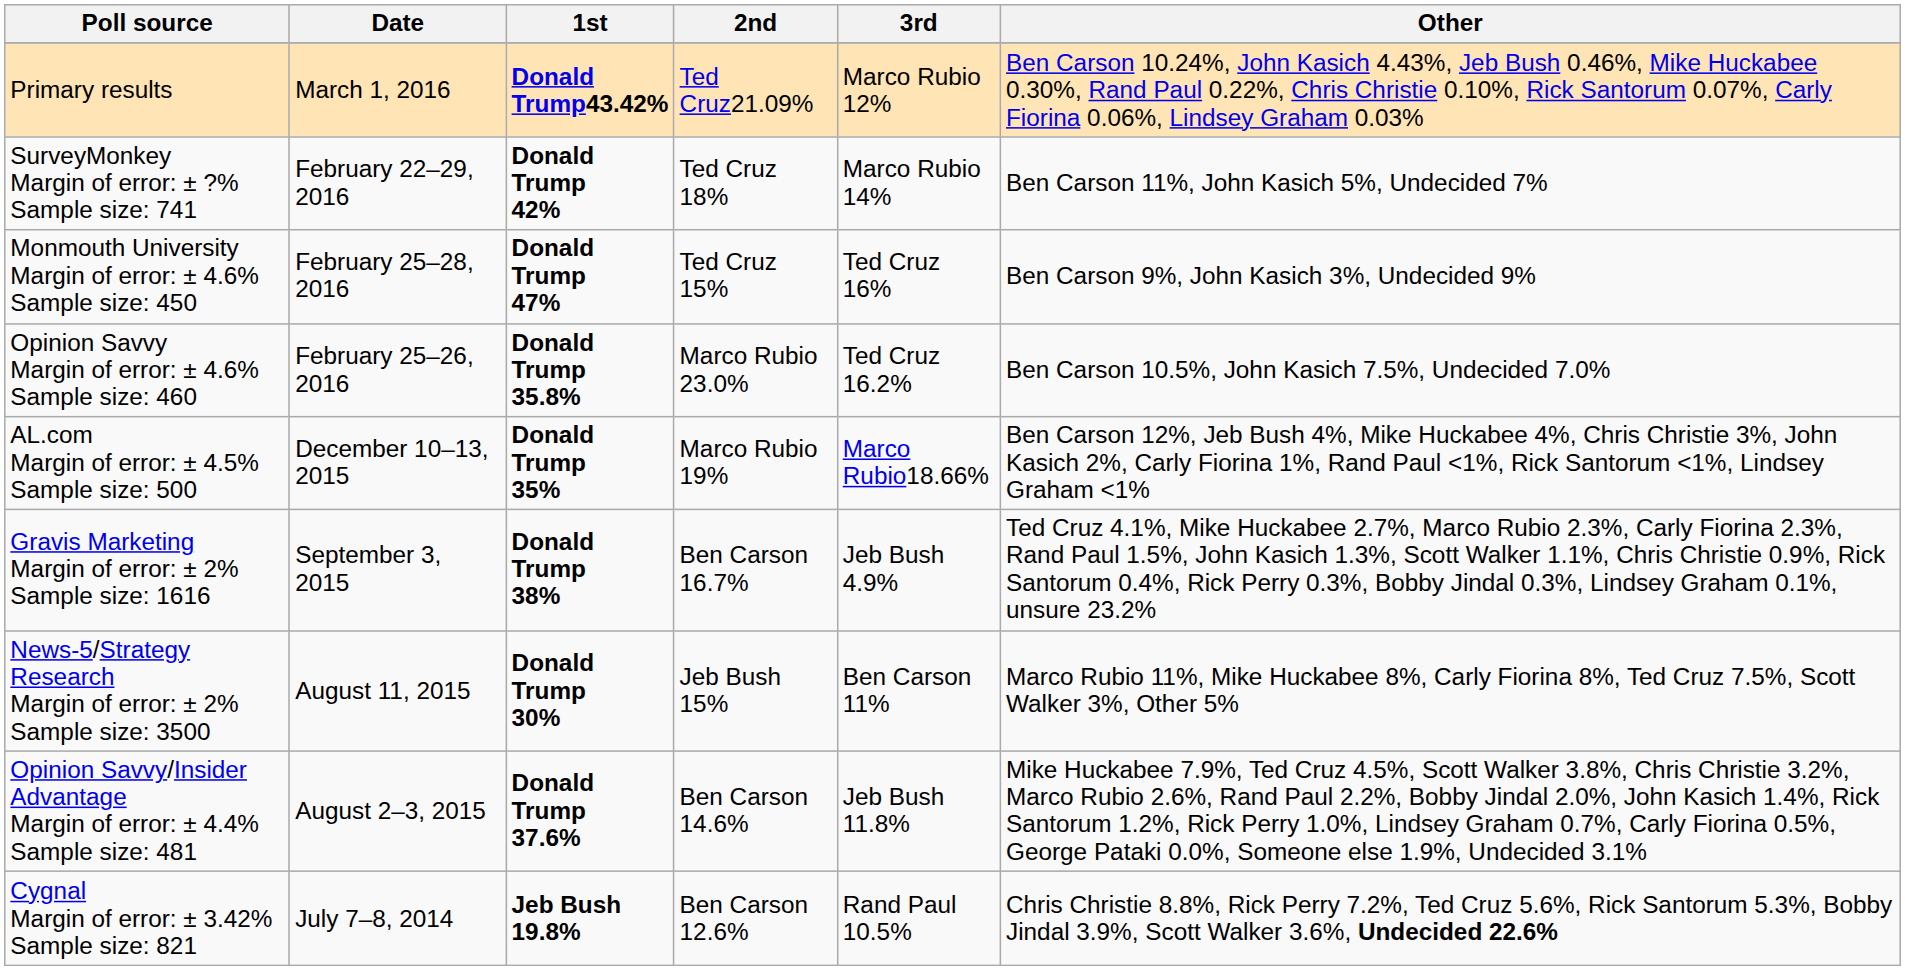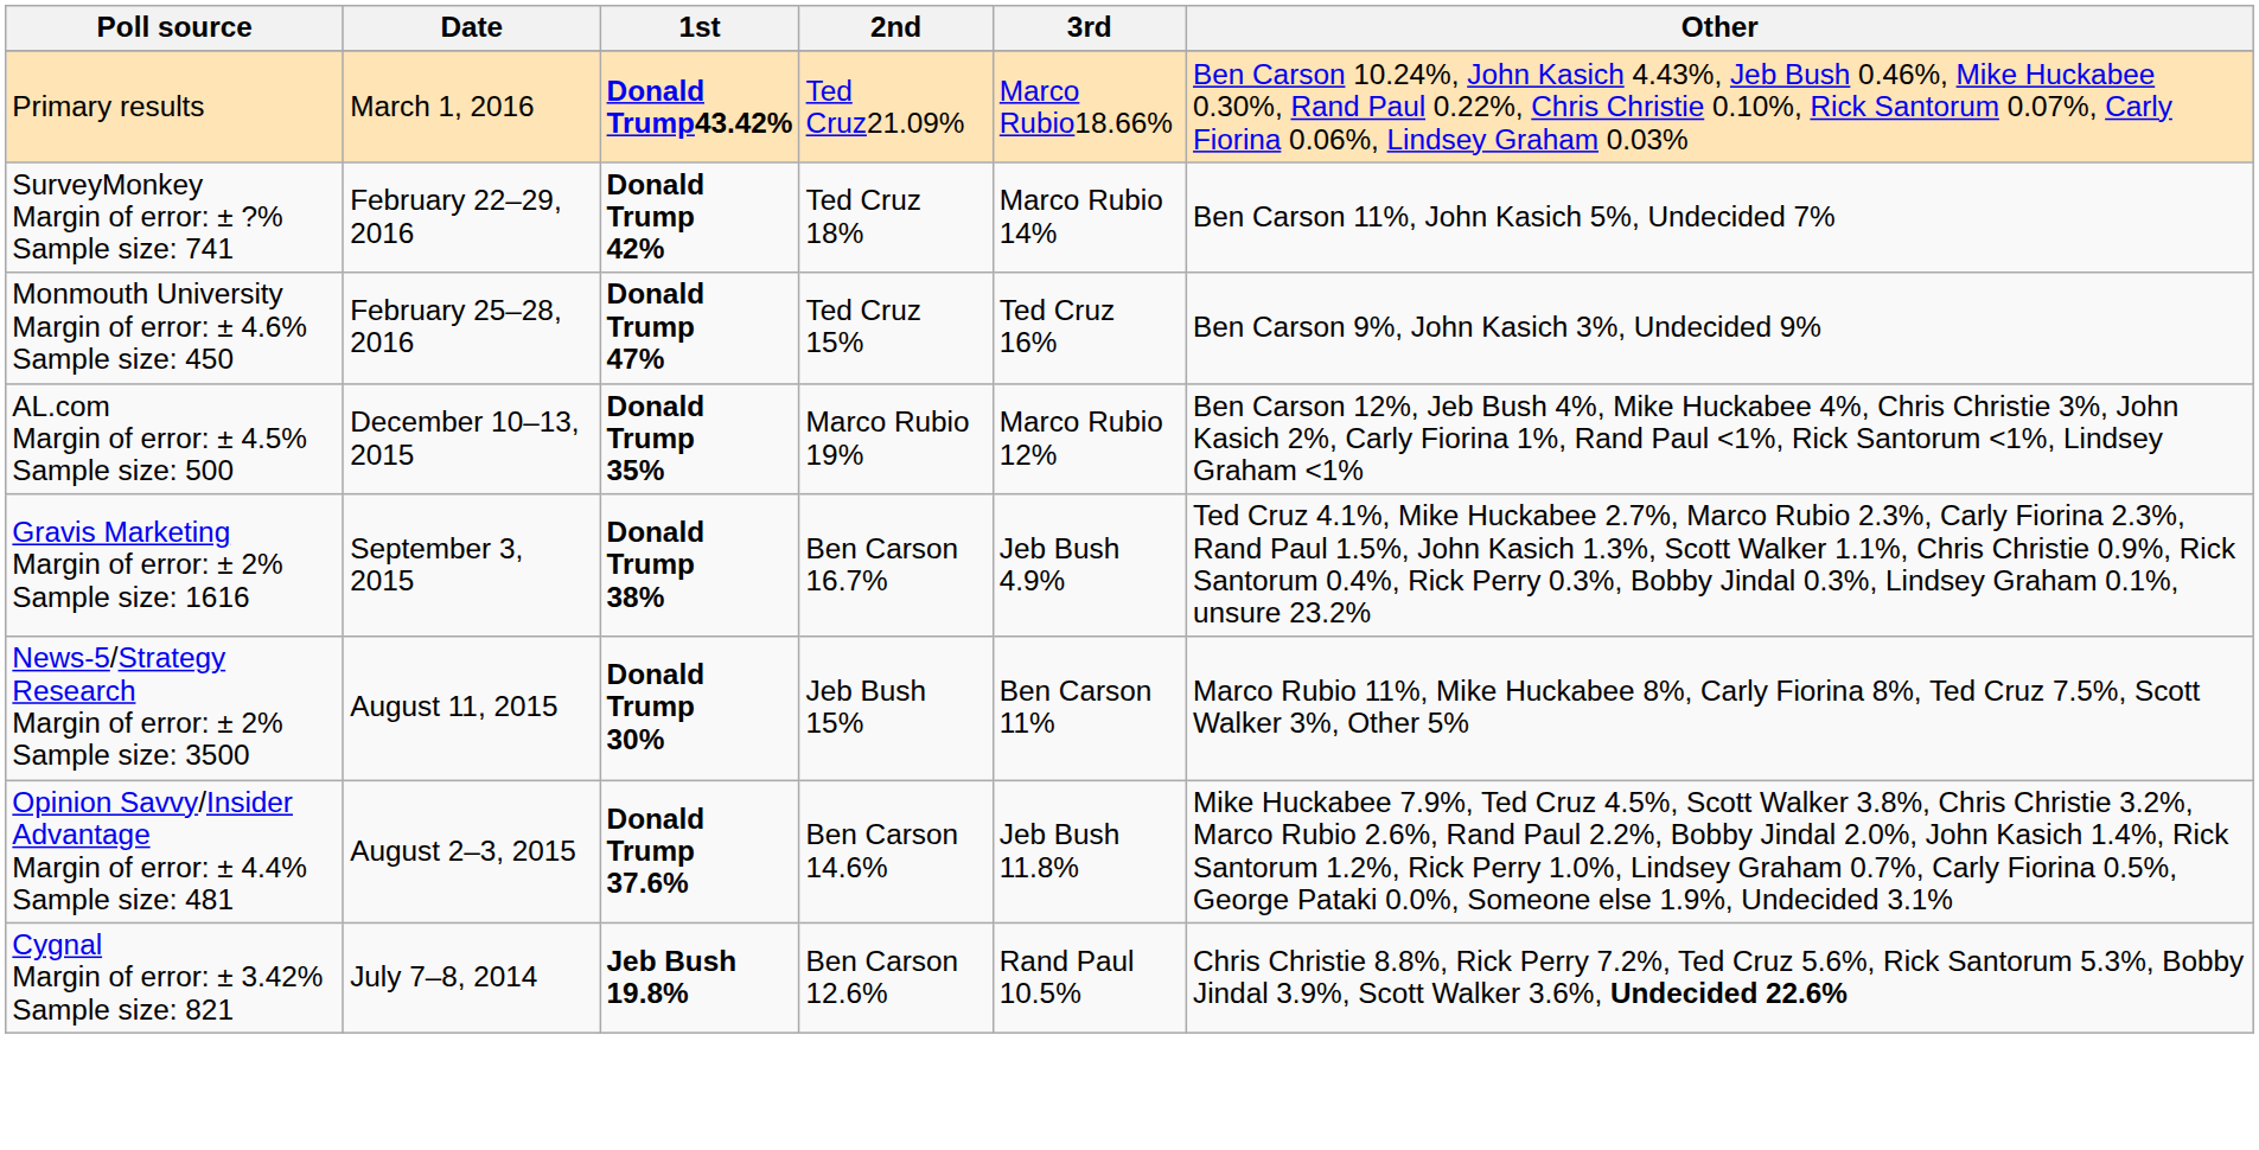Primary results | 3rd: Marco Rubio 12% -> Marco Rubio18.66%
- row: Opinion Savvy Margin of error: ± 4.6% Sample size: 460 | February 25–26, 2016 | Donald Trump 35.8% | Marco Rubio 23.0% | Ted Cruz 16.2% | Ben Carson 10.5%, John Kasich 7.5%, Undecided 7.0%
AL.com Margin of error: ± 4.5% Sample size: 500 | 3rd: Marco Rubio18.66% -> Marco Rubio 12%
